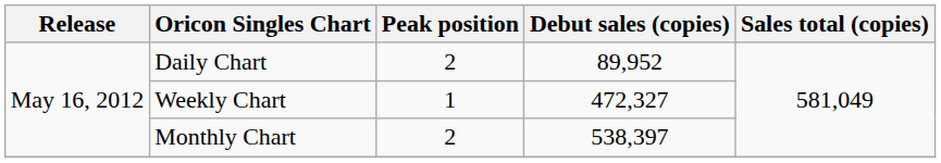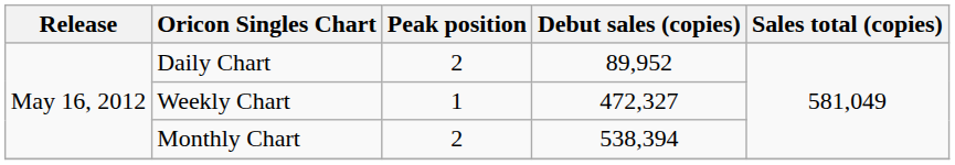Monthly Chart | Debut sales (copies): 538,397 -> 538,394
